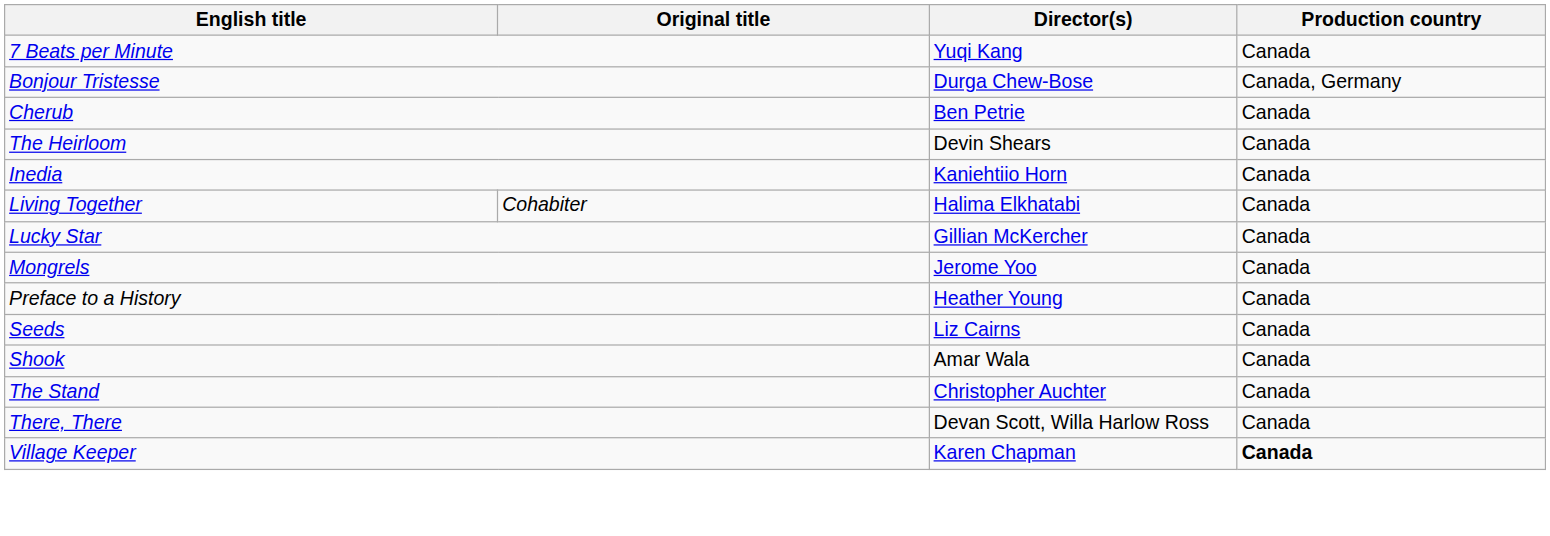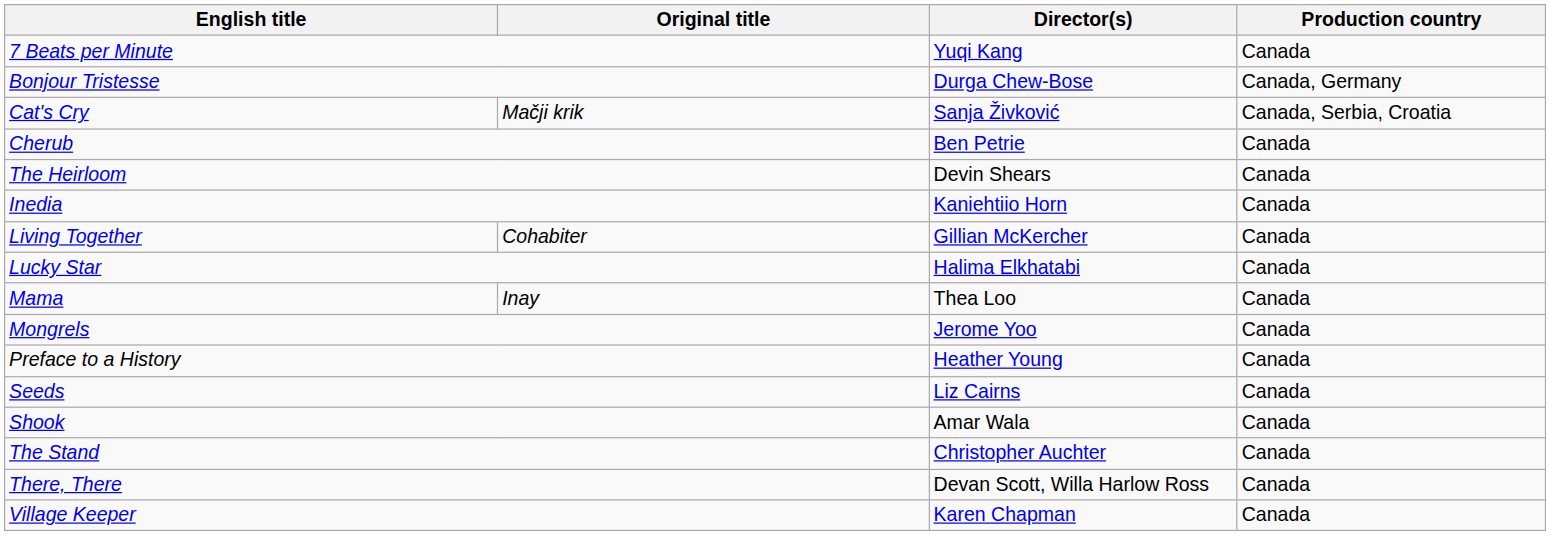+ row: Cat's Cry | Mačji krik | Sanja Živković | Canada, Serbia, Croatia
Living Together | Director(s): Halima Elkhatabi -> Gillian McKercher
Lucky Star | Director(s): Gillian McKercher -> Halima Elkhatabi
+ row: Mama | Inay | Thea Loo | Canada
Village Keeper | Production country: bold -> normal
